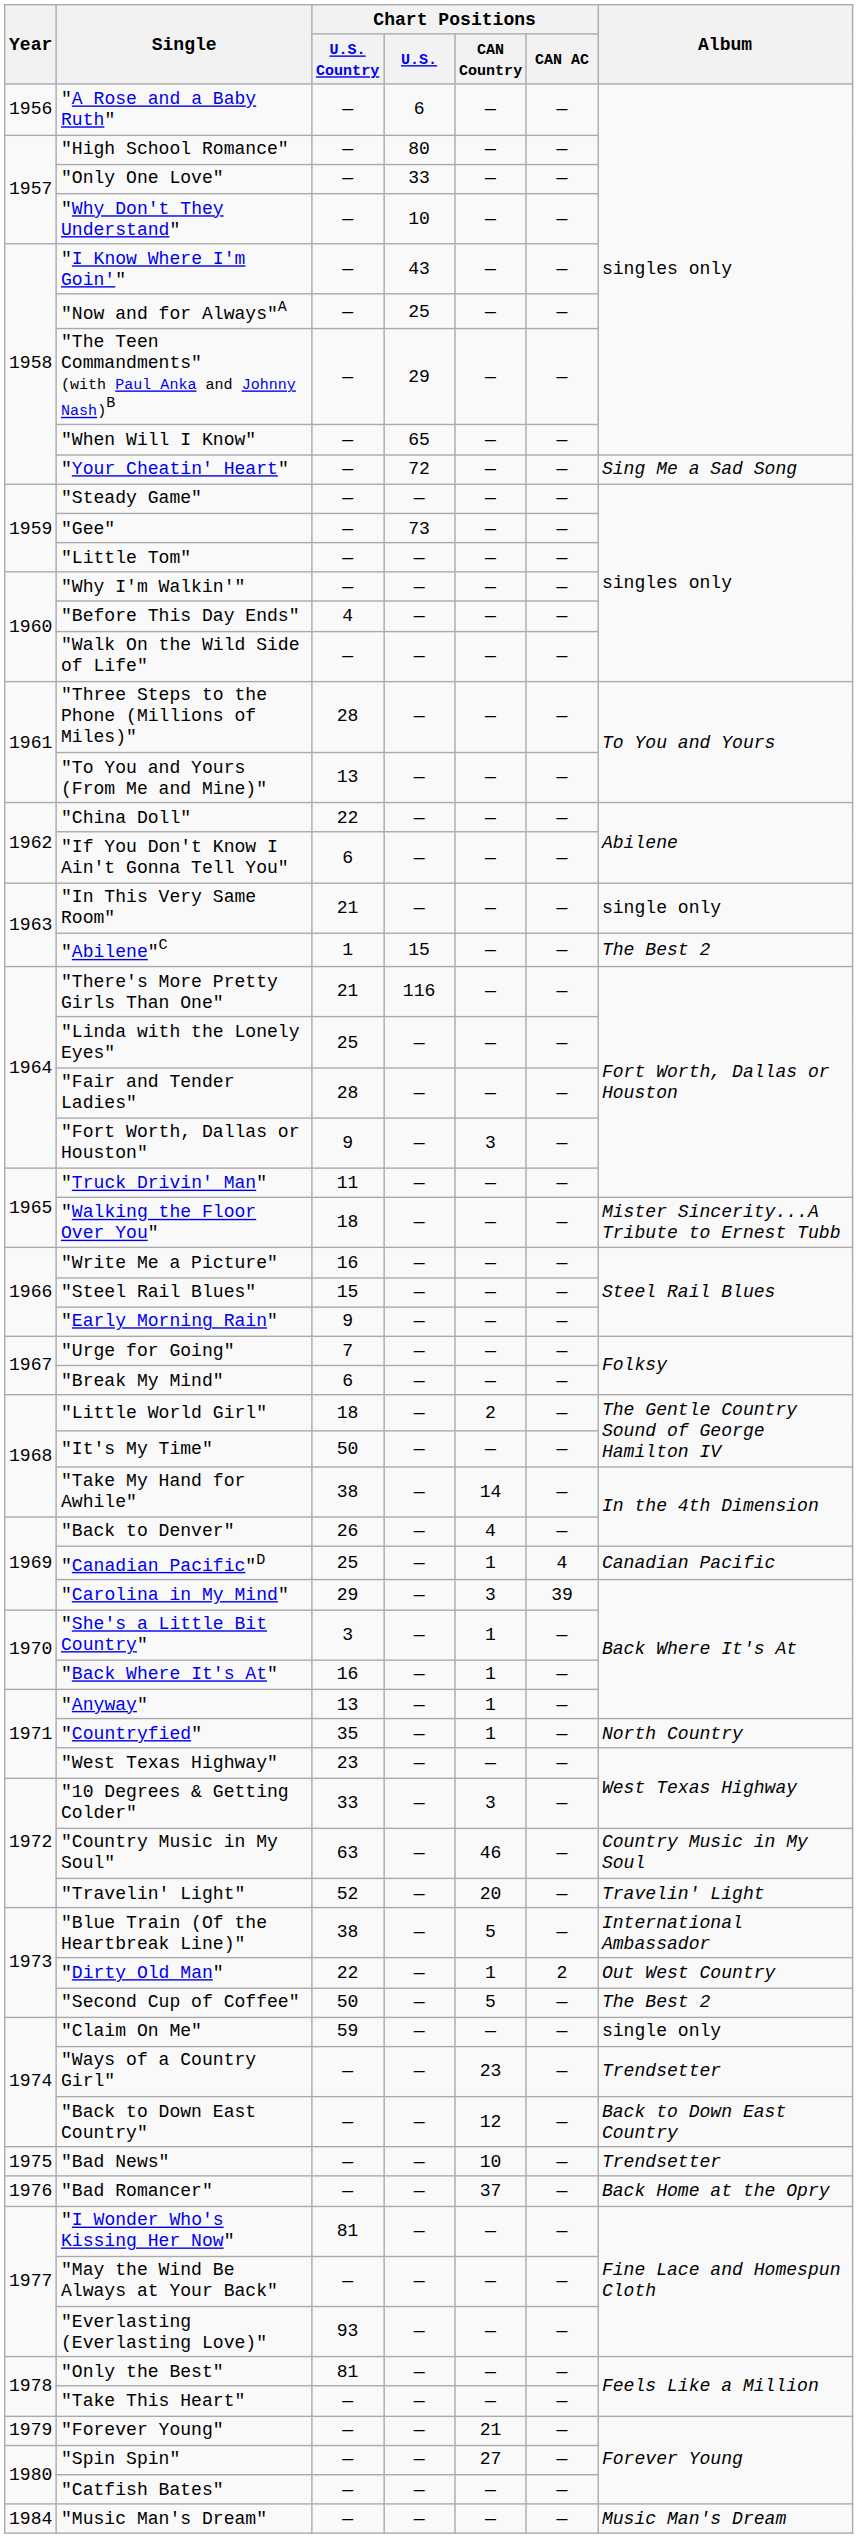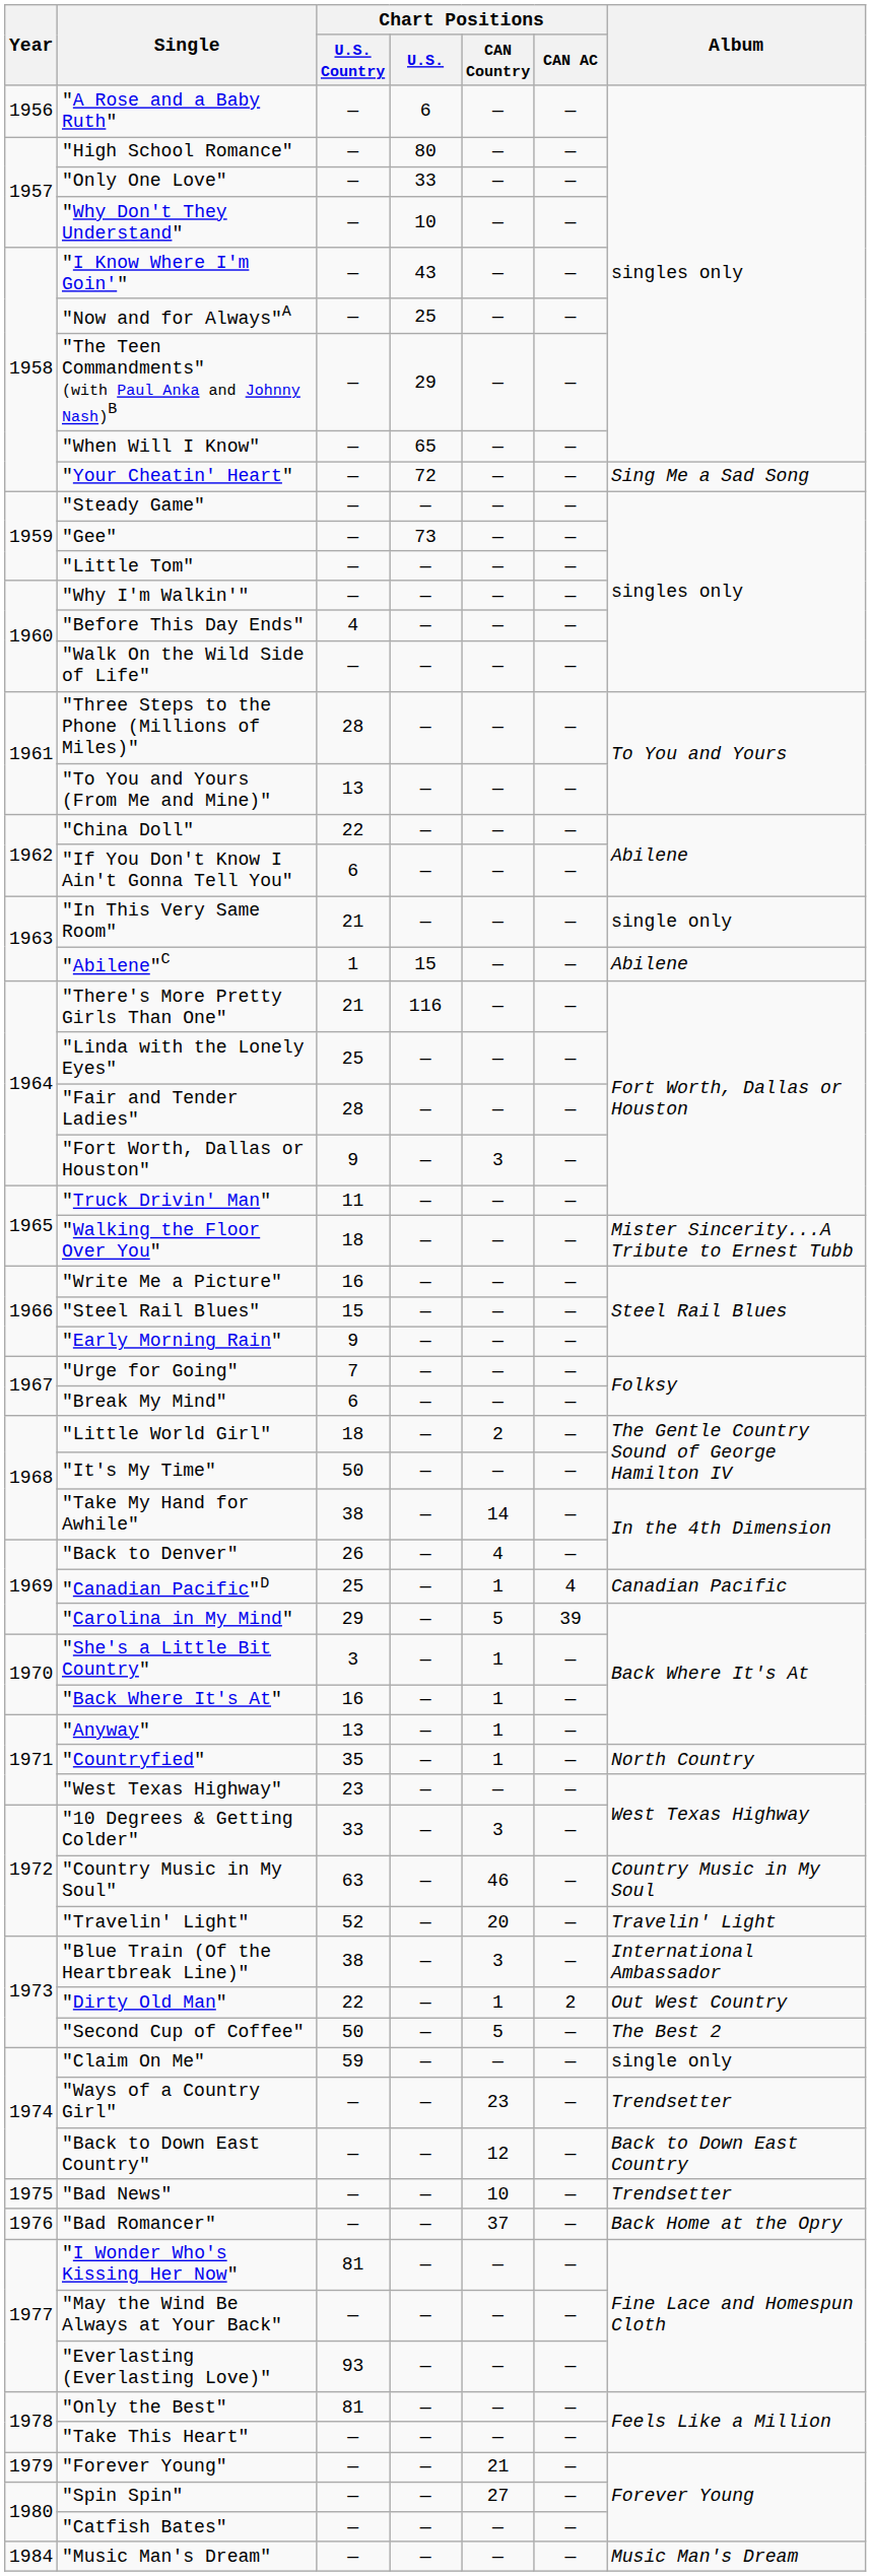"Abilene"C | Album: The Best 2 -> Abilene
"Carolina in My Mind" | Chart Positions / CAN Country: 3 -> 5
"Blue Train (Of the Heartbreak Line)" | Chart Positions / CAN Country: 5 -> 3
